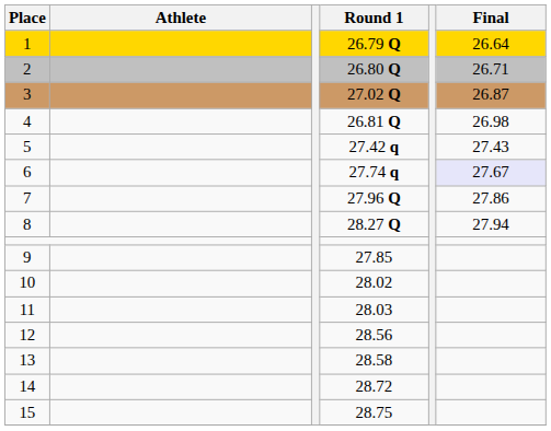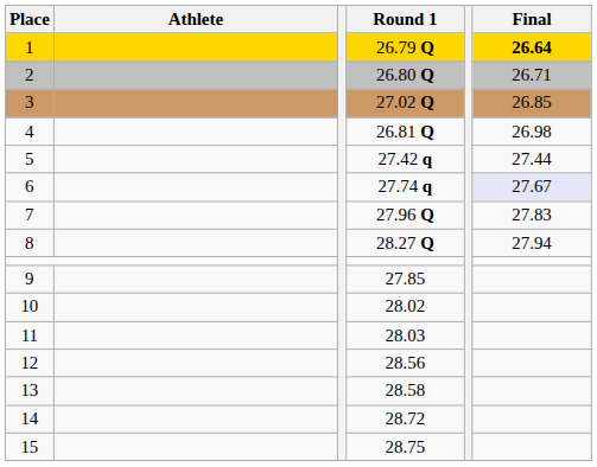1 | Final: normal -> bold
3 | Final: 26.87 -> 26.85
5 | Final: 27.43 -> 27.44
7 | Final: 27.86 -> 27.83
